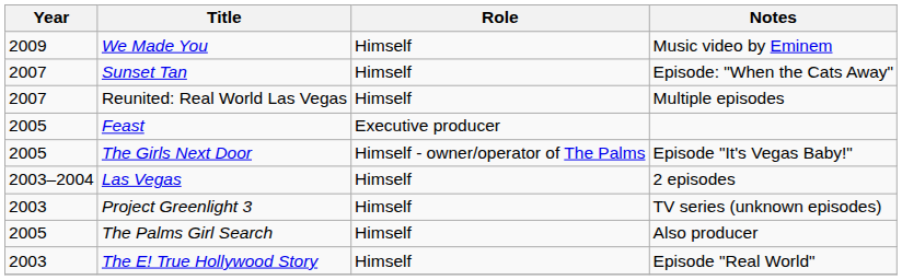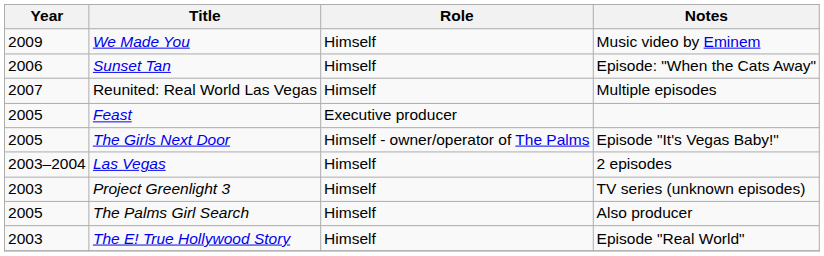Sunset Tan | Year: 2007 -> 2006
